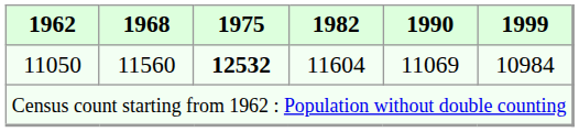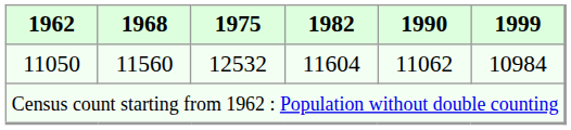11050 | 1975: bold -> normal
11050 | 1990: 11069 -> 11062
